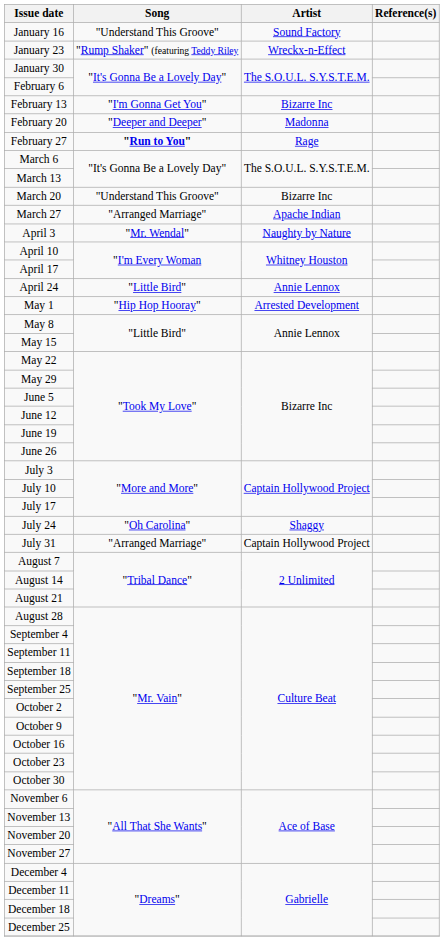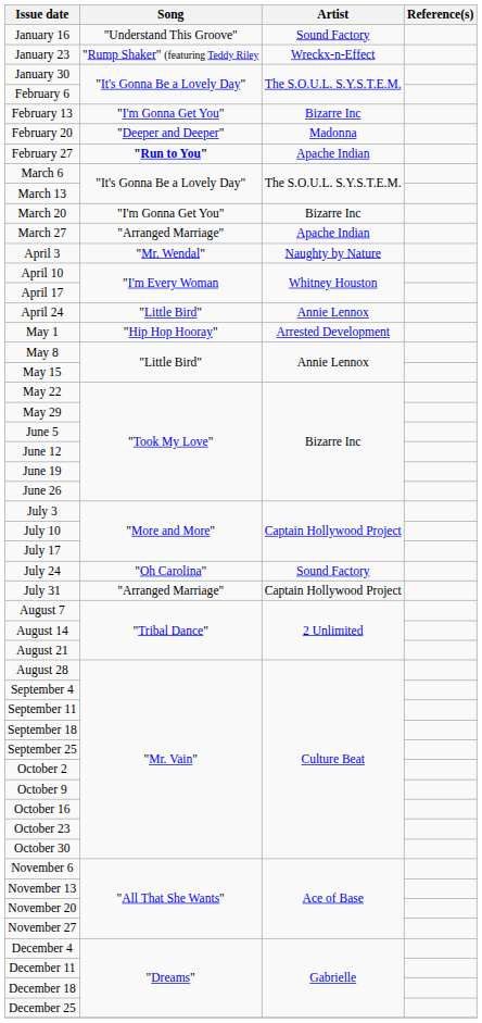February 27 | Artist: Rage -> Apache Indian
March 20 | Song: "Understand This Groove" -> "I'm Gonna Get You"
July 24 | Artist: Shaggy -> Sound Factory
